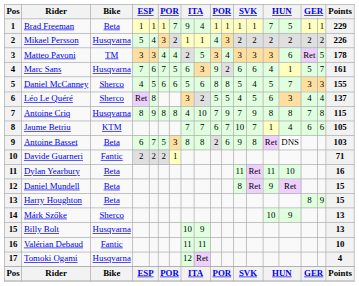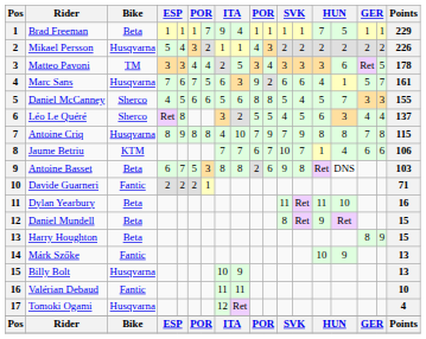Jaume Betriu | Points: 105 -> 106
Márk Szőke | Bike: Sherco -> Fantic
